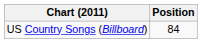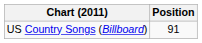US Country Songs (Billboard) | Position: 84 -> 91
